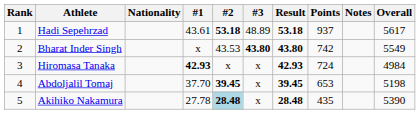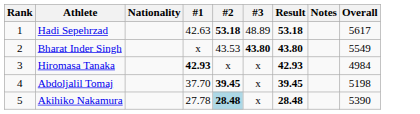- column: Points | 937 | 742 | 724 | 653 | 435
Hadi Sepehrzad | #1: 43.61 -> 42.63
